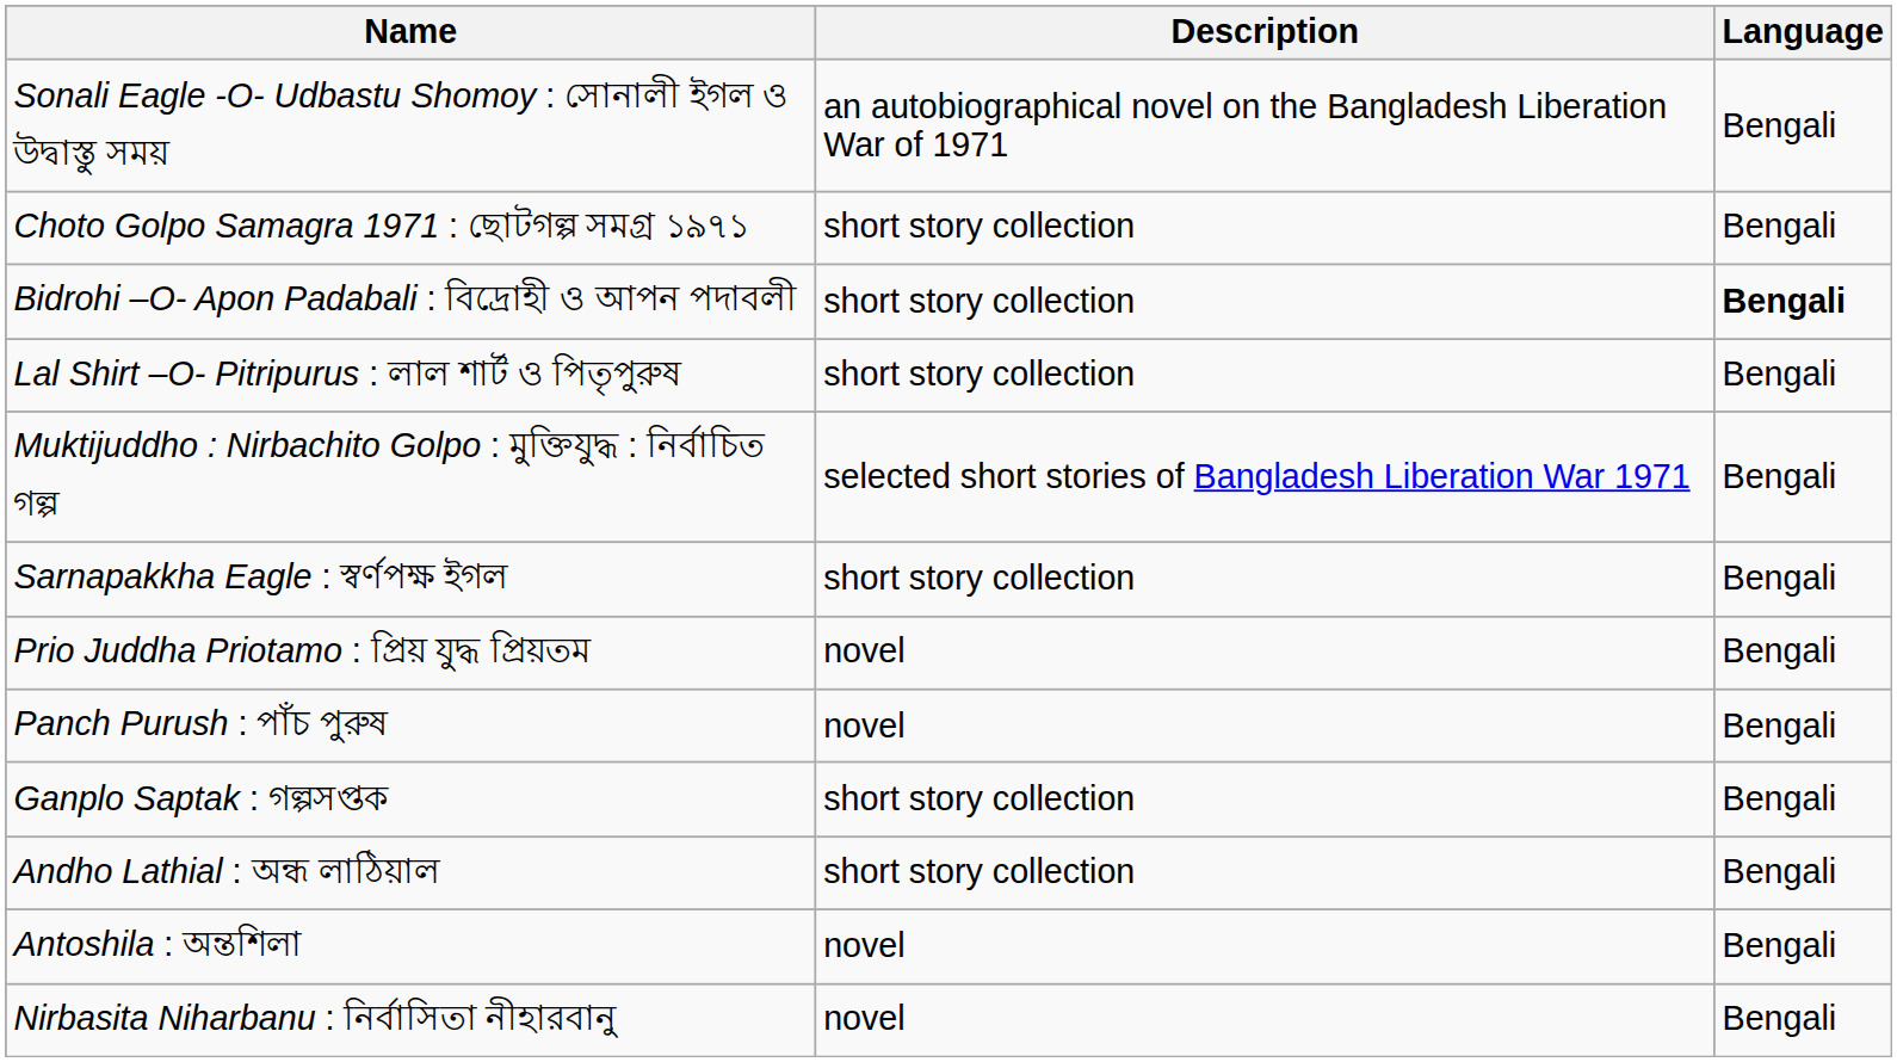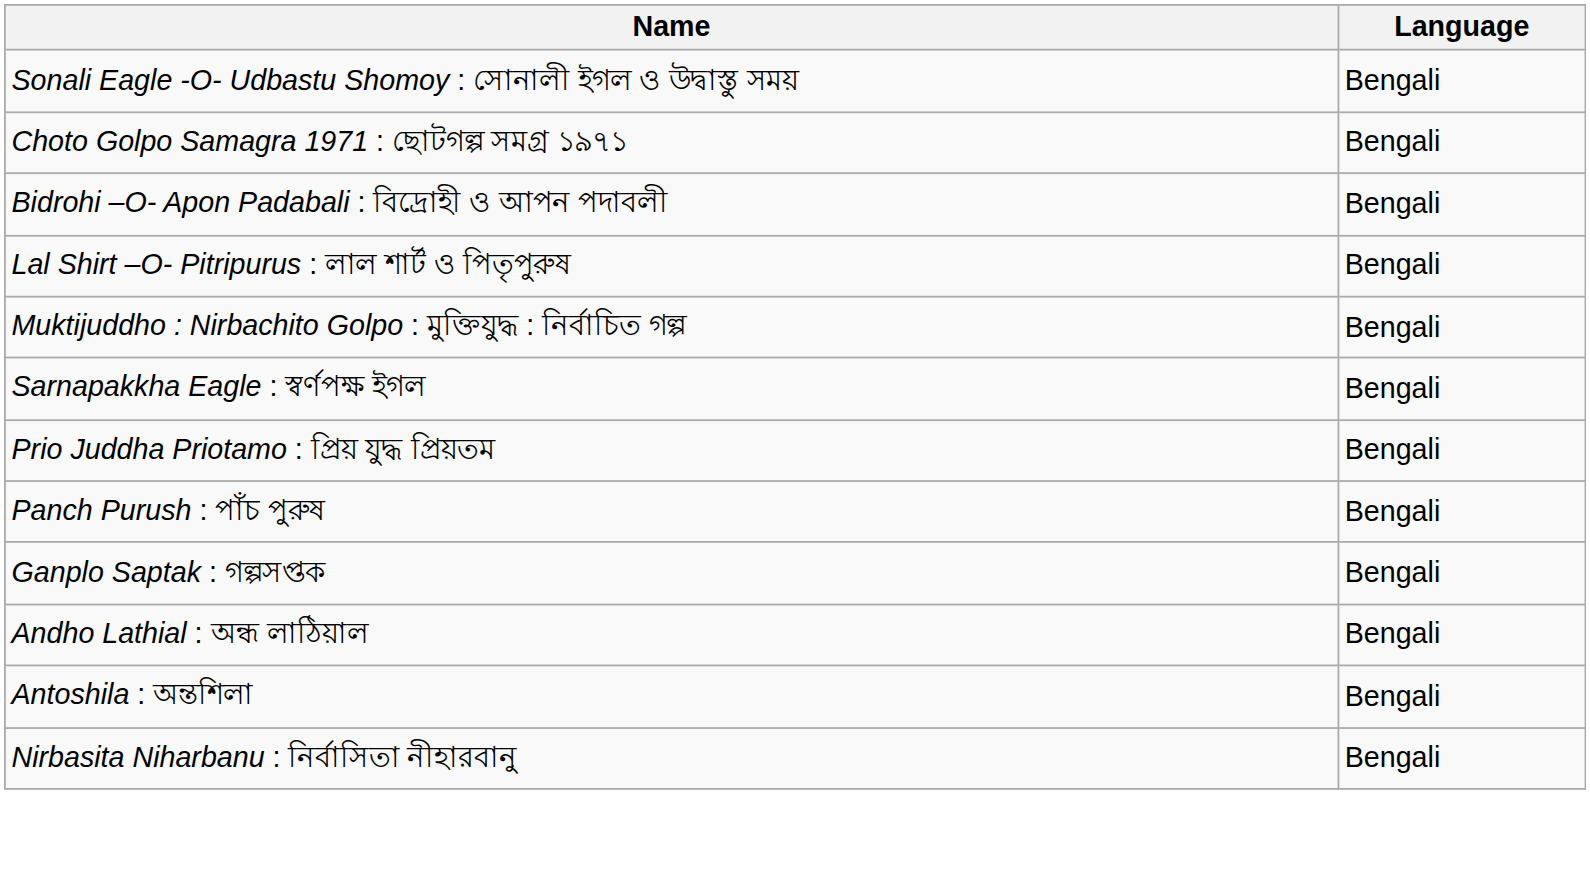- column: Description | an autobiographical novel on the Bangladesh Liberation War of 1971 | short story collection | short story collection | short story collection | selected short stories of Bangladesh Liberation War 1971 | short story collection | novel | novel | short story collection | short story collection | novel | novel
Bidrohi –O- Apon Padabali : বিদ্রোহী ও আপন পদাবলী | Language: bold -> normal
